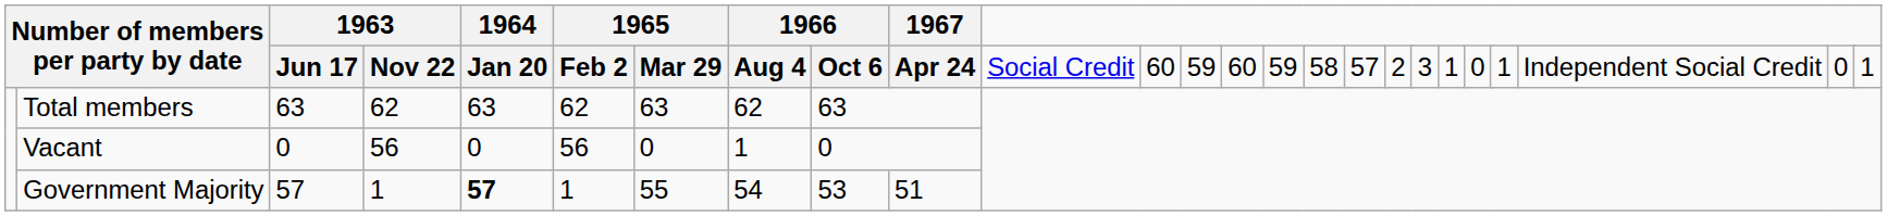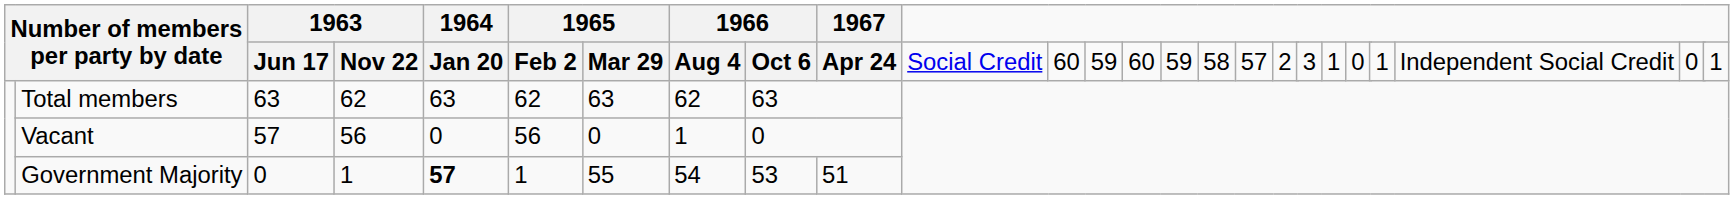Vacant | column 3: 0 -> 57
Government Majority | column 3: 57 -> 0
